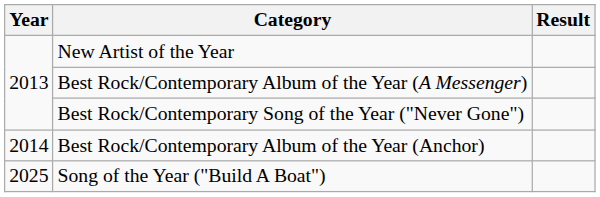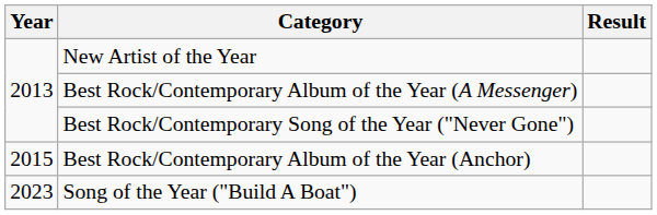Best Rock/Contemporary Album of the Year (Anchor) | Year: 2014 -> 2015
Song of the Year ("Build A Boat") | Year: 2025 -> 2023
